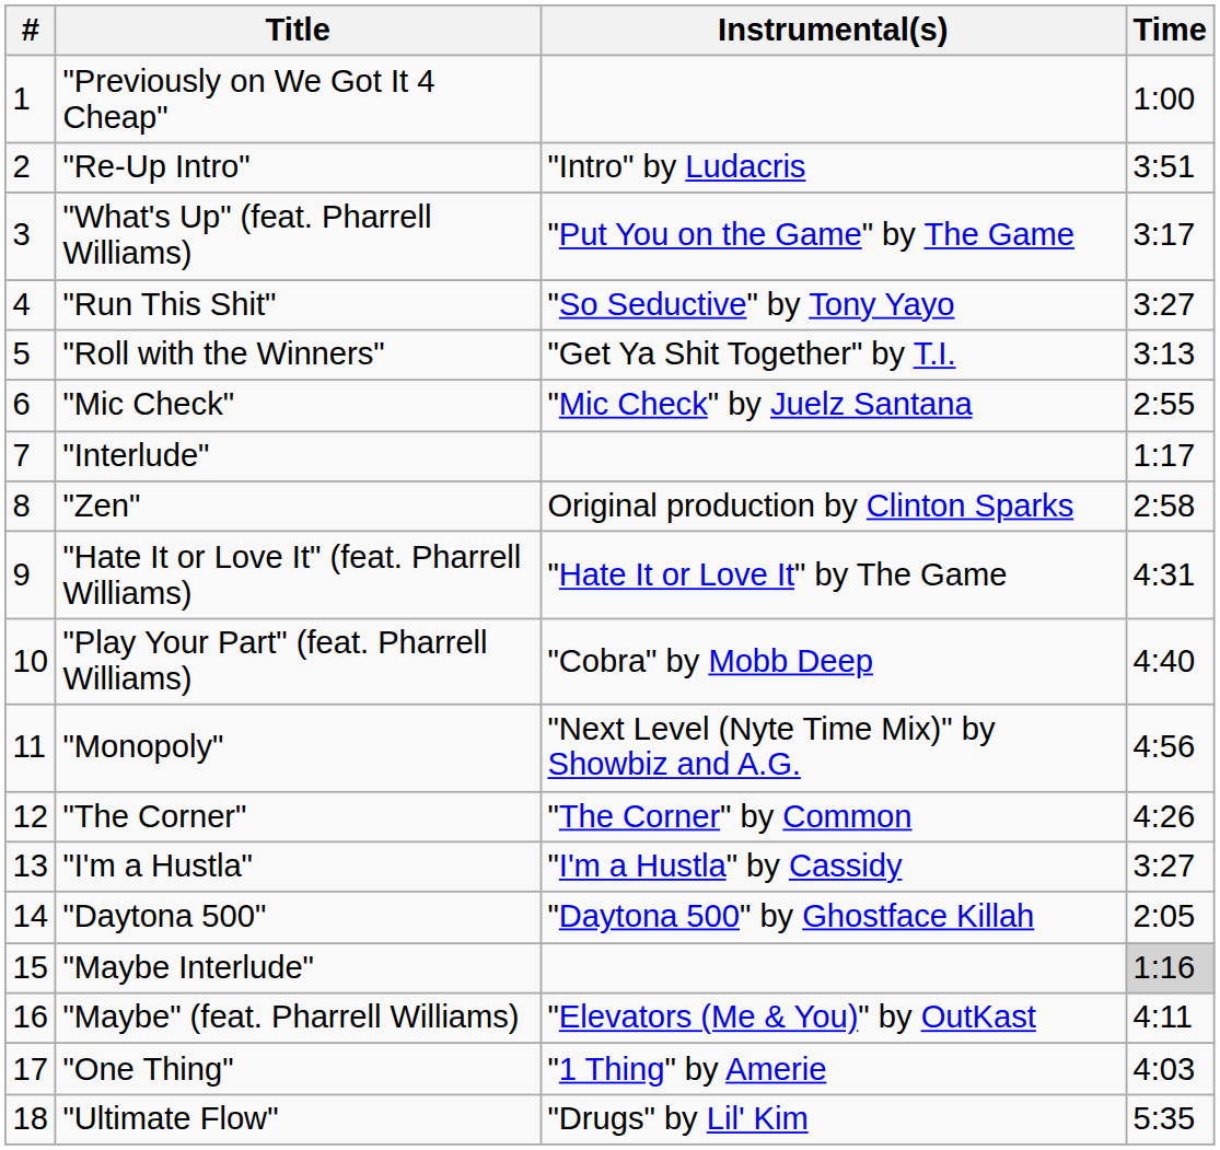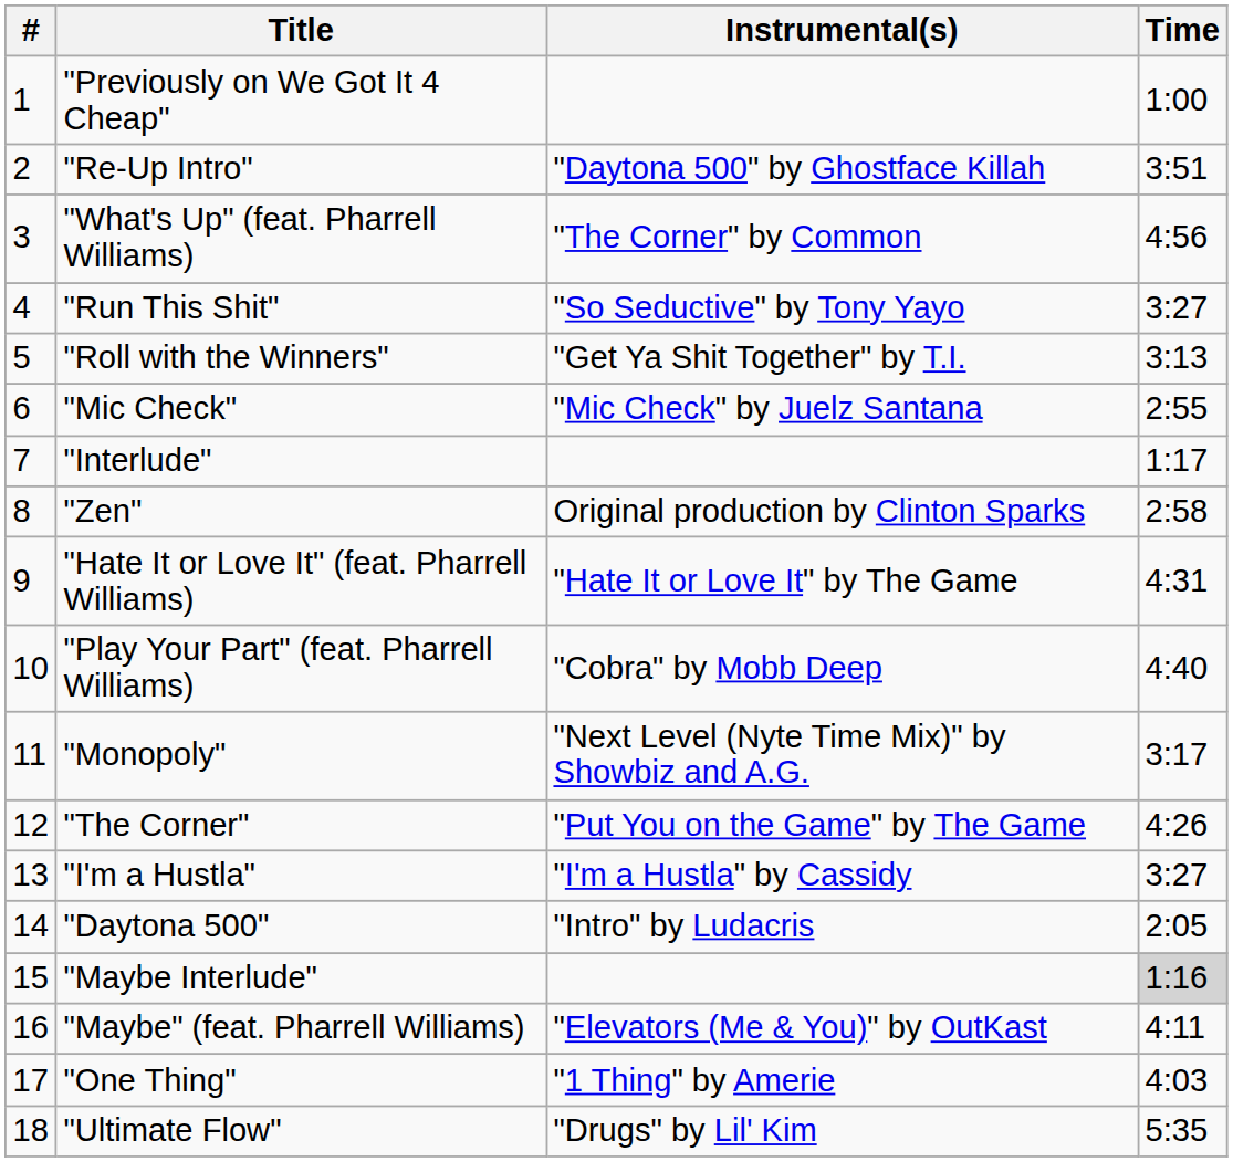"Re-Up Intro" | Instrumental(s): "Intro" by Ludacris -> "Daytona 500" by Ghostface Killah
"What's Up" (feat. Pharrell Williams) | Instrumental(s): "Put You on the Game" by The Game -> "The Corner" by Common
"What's Up" (feat. Pharrell Williams) | Time: 3:17 -> 4:56
"Monopoly" | Time: 4:56 -> 3:17
"The Corner" | Instrumental(s): "The Corner" by Common -> "Put You on the Game" by The Game
"Daytona 500" | Instrumental(s): "Daytona 500" by Ghostface Killah -> "Intro" by Ludacris
